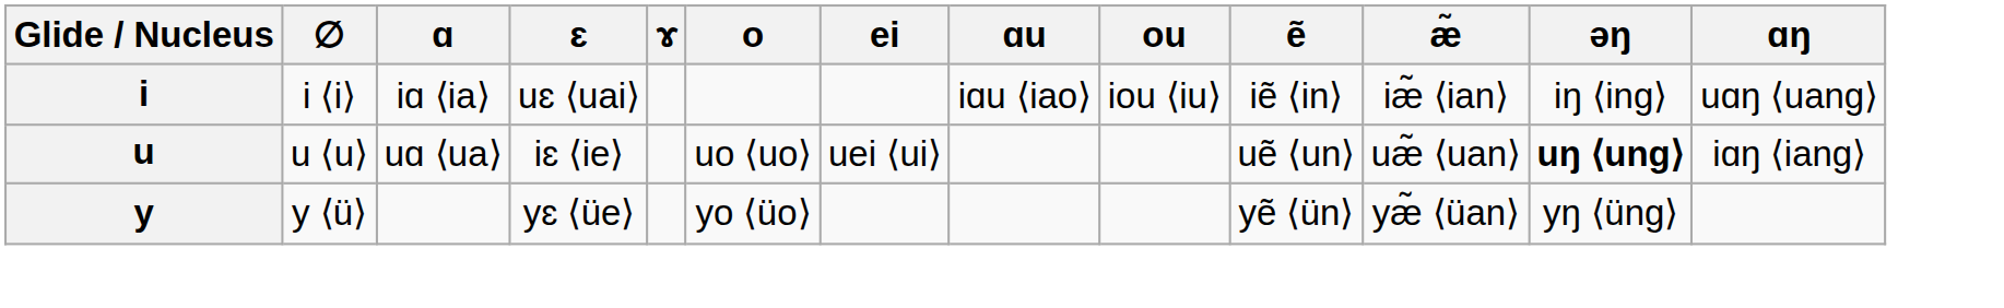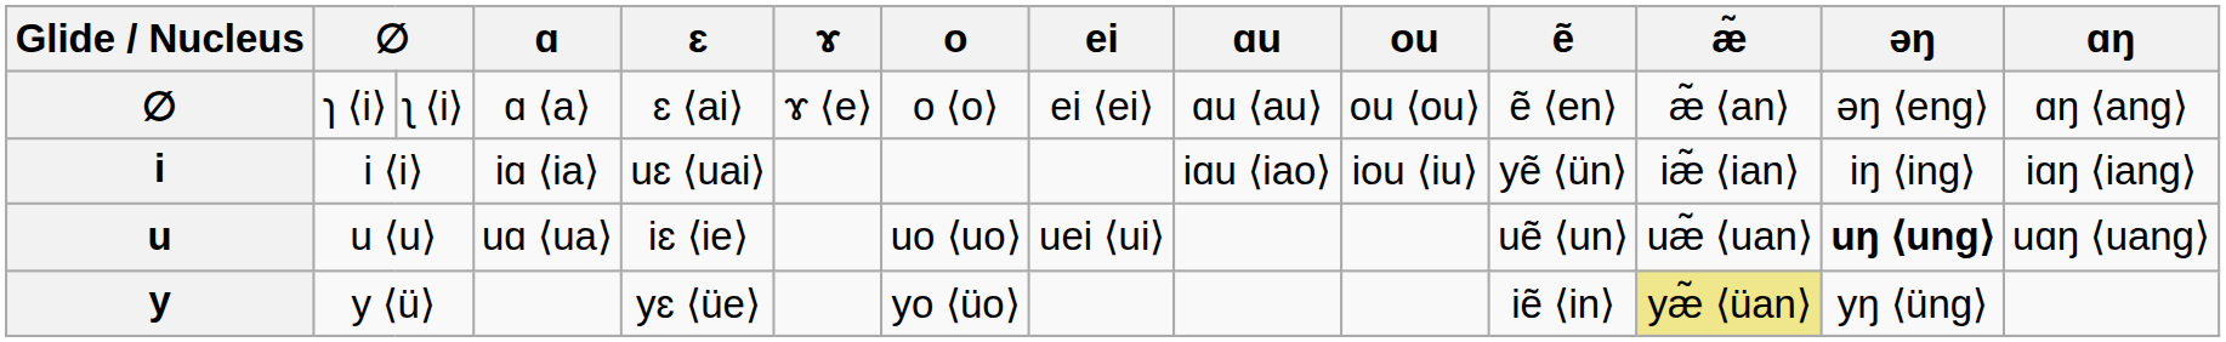+ row: ∅ | ɿ ⟨i⟩ | ʅ ⟨i⟩ | ɑ ⟨a⟩ | ɛ ⟨ai⟩ | ɤ ⟨e⟩ | o ⟨o⟩ | ei ⟨ei⟩ | ɑu ⟨au⟩ | ou ⟨ou⟩ | ẽ ⟨en⟩ | æ̃ ⟨an⟩ | əŋ ⟨eng⟩ | ɑŋ ⟨ang⟩
i ⟨i⟩ | ẽ: iẽ ⟨in⟩ -> yẽ ⟨ün⟩
i ⟨i⟩ | ɑŋ: uɑŋ ⟨uang⟩ -> iɑŋ ⟨iang⟩
u ⟨u⟩ | ɑŋ: iɑŋ ⟨iang⟩ -> uɑŋ ⟨uang⟩
y ⟨ü⟩ | ẽ: yẽ ⟨ün⟩ -> iẽ ⟨in⟩
y ⟨ü⟩ | æ̃: no background -> khaki background
